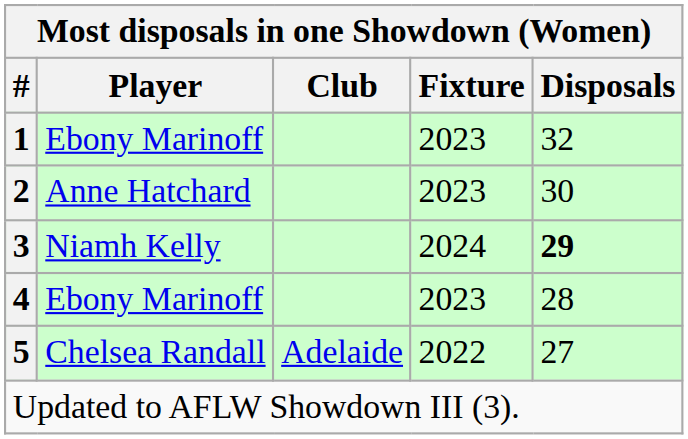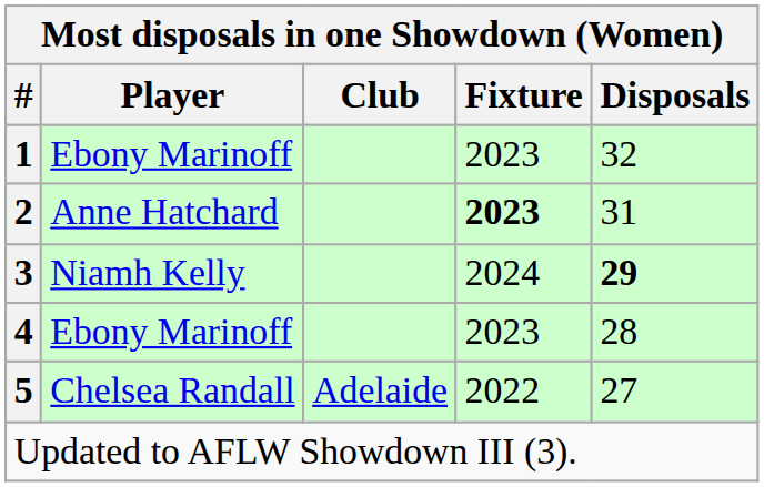2 | Fixture: normal -> bold
2 | Disposals: 30 -> 31
